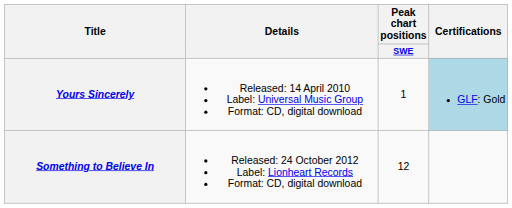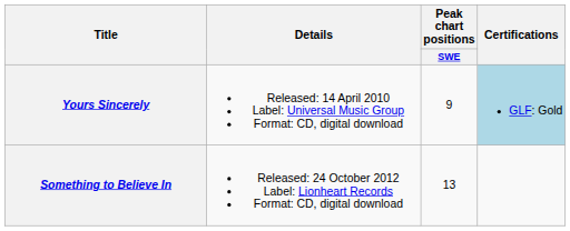Yours Sincerely | Peak chart positions / SWE: 1 -> 9
Something to Believe In | Peak chart positions / SWE: 12 -> 13
